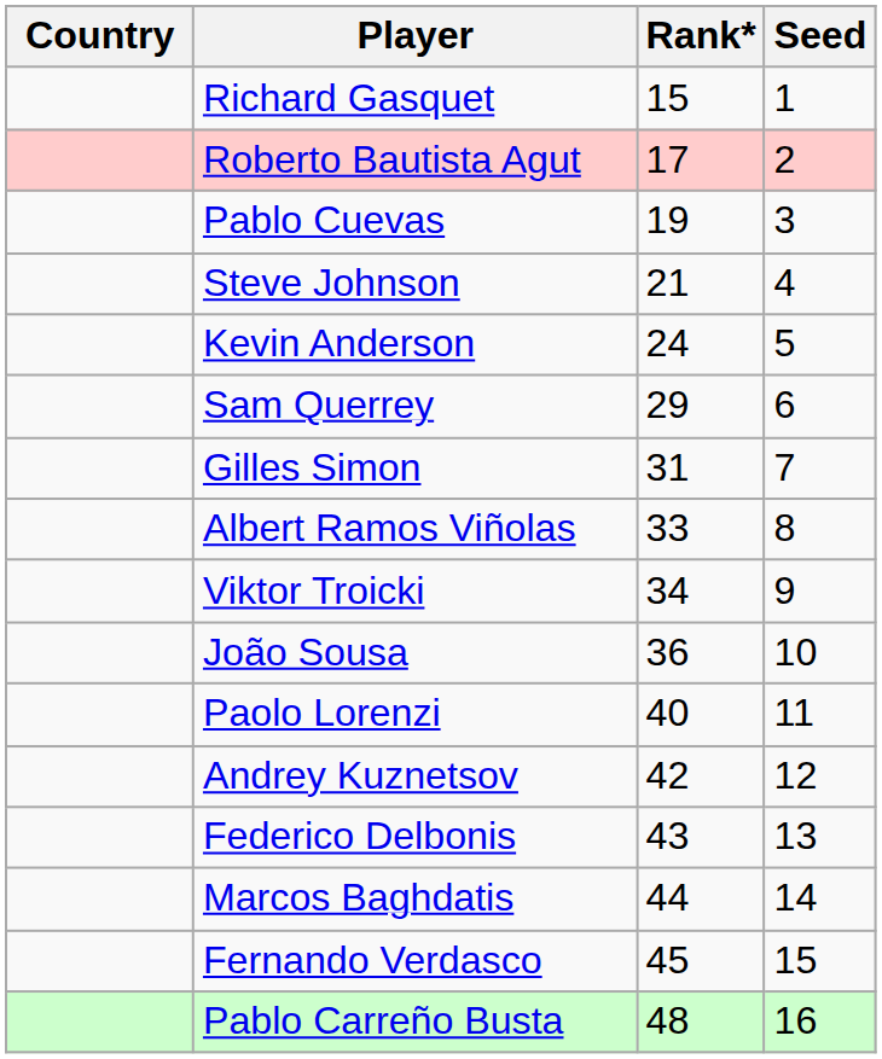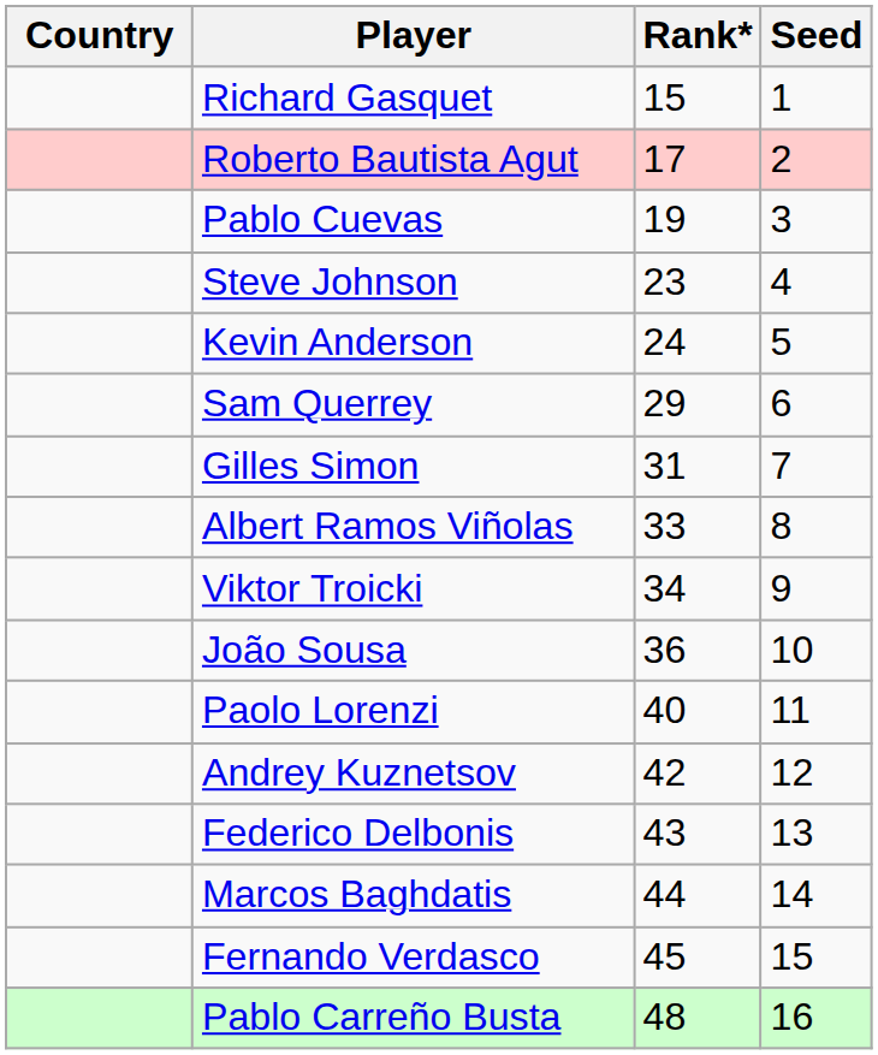Steve Johnson | Rank*: 21 -> 23
